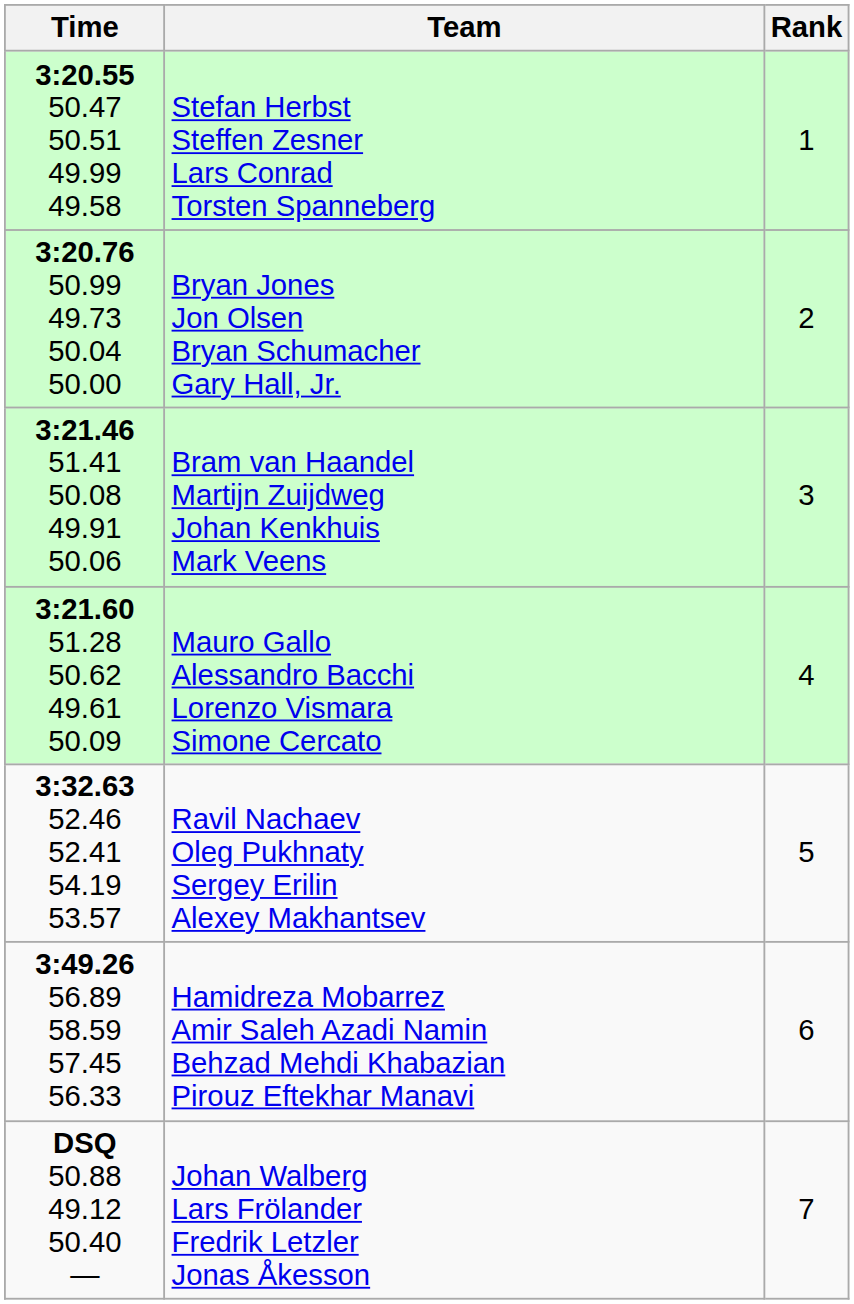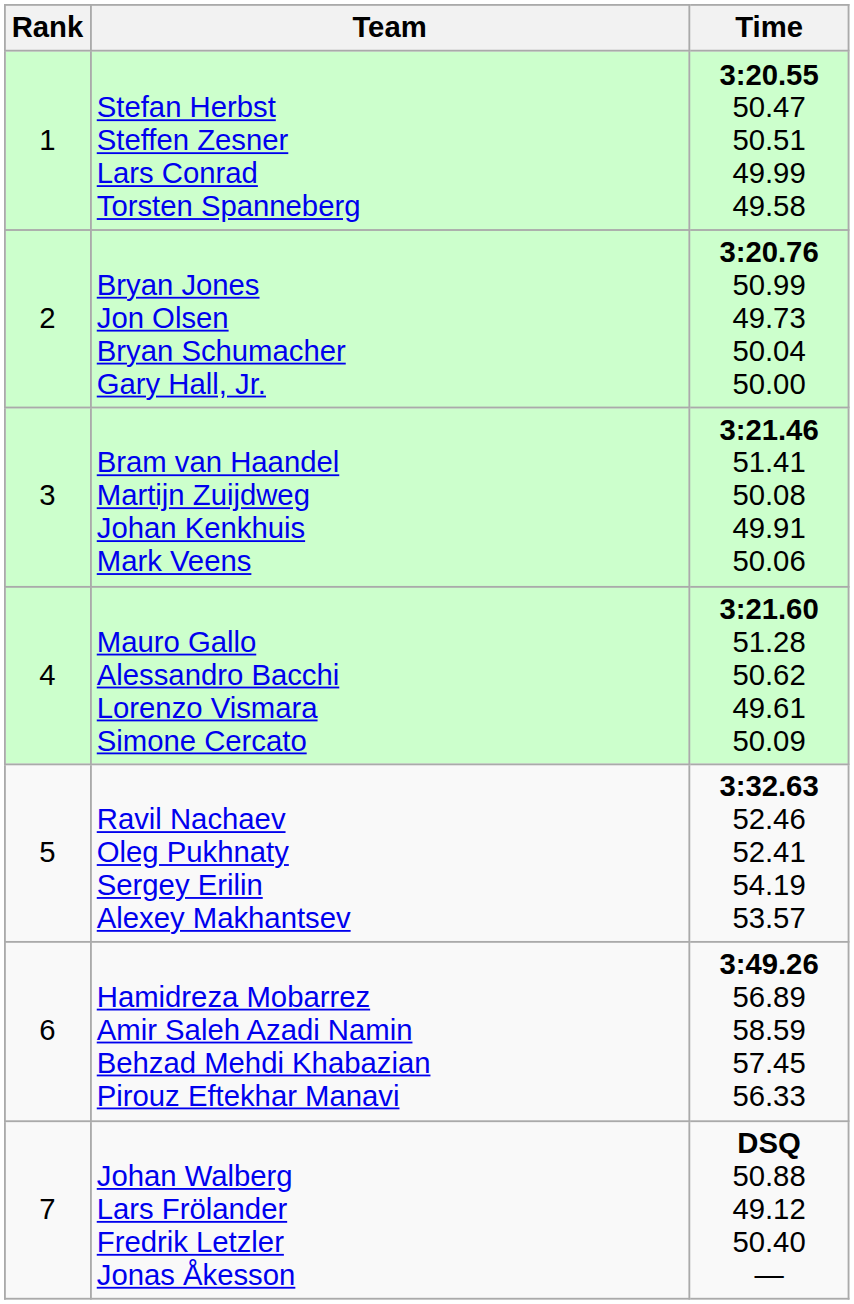columns swapped: Rank <-> Time
